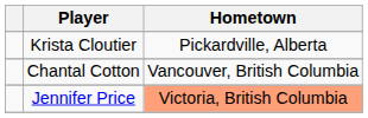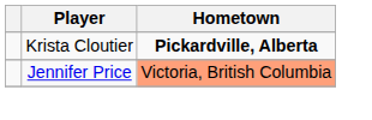Krista Cloutier | Hometown: normal -> bold
- row: Chantal Cotton | Vancouver, British Columbia
